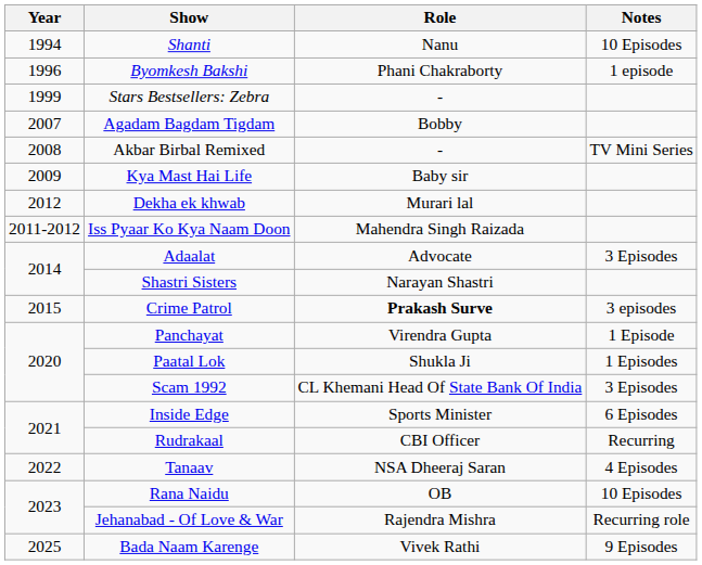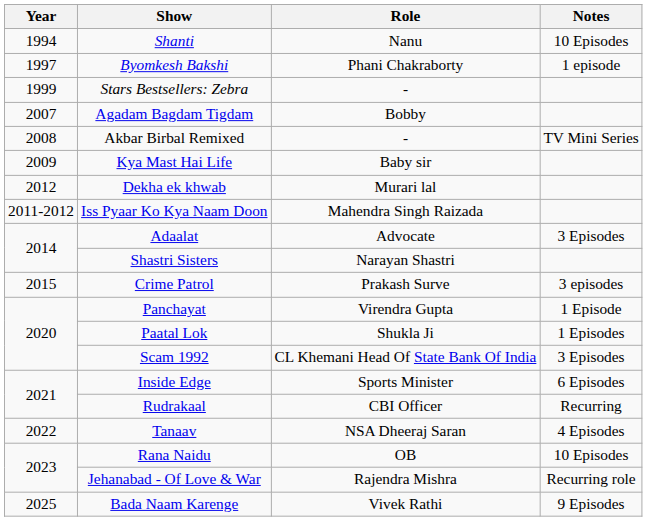Byomkesh Bakshi | Year: 1996 -> 1997
Crime Patrol | Role: bold -> normal
